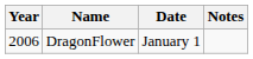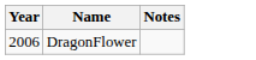- column: Date | January 1
